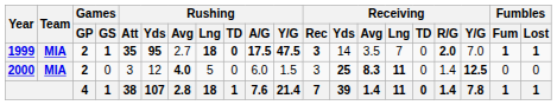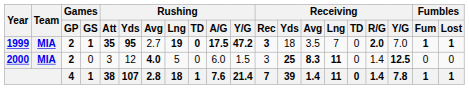1999 | Rushing / Lng: 18 -> 19
1999 | Rushing / Y/G: 47.5 -> 47.2
1999 | Receiving / Yds: 14 -> 18
